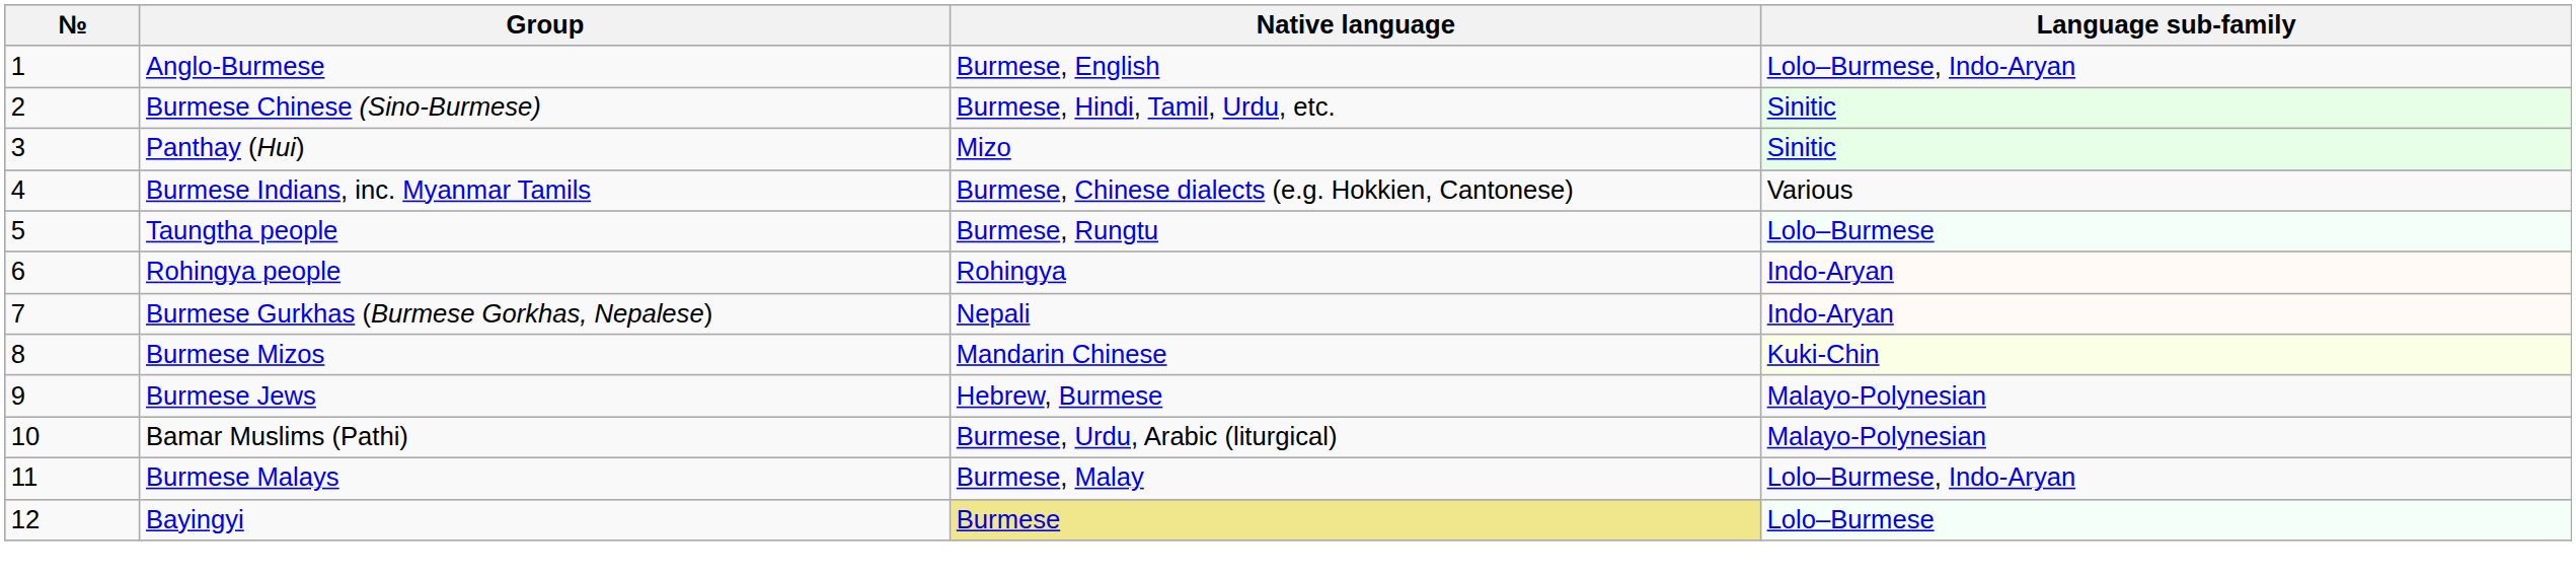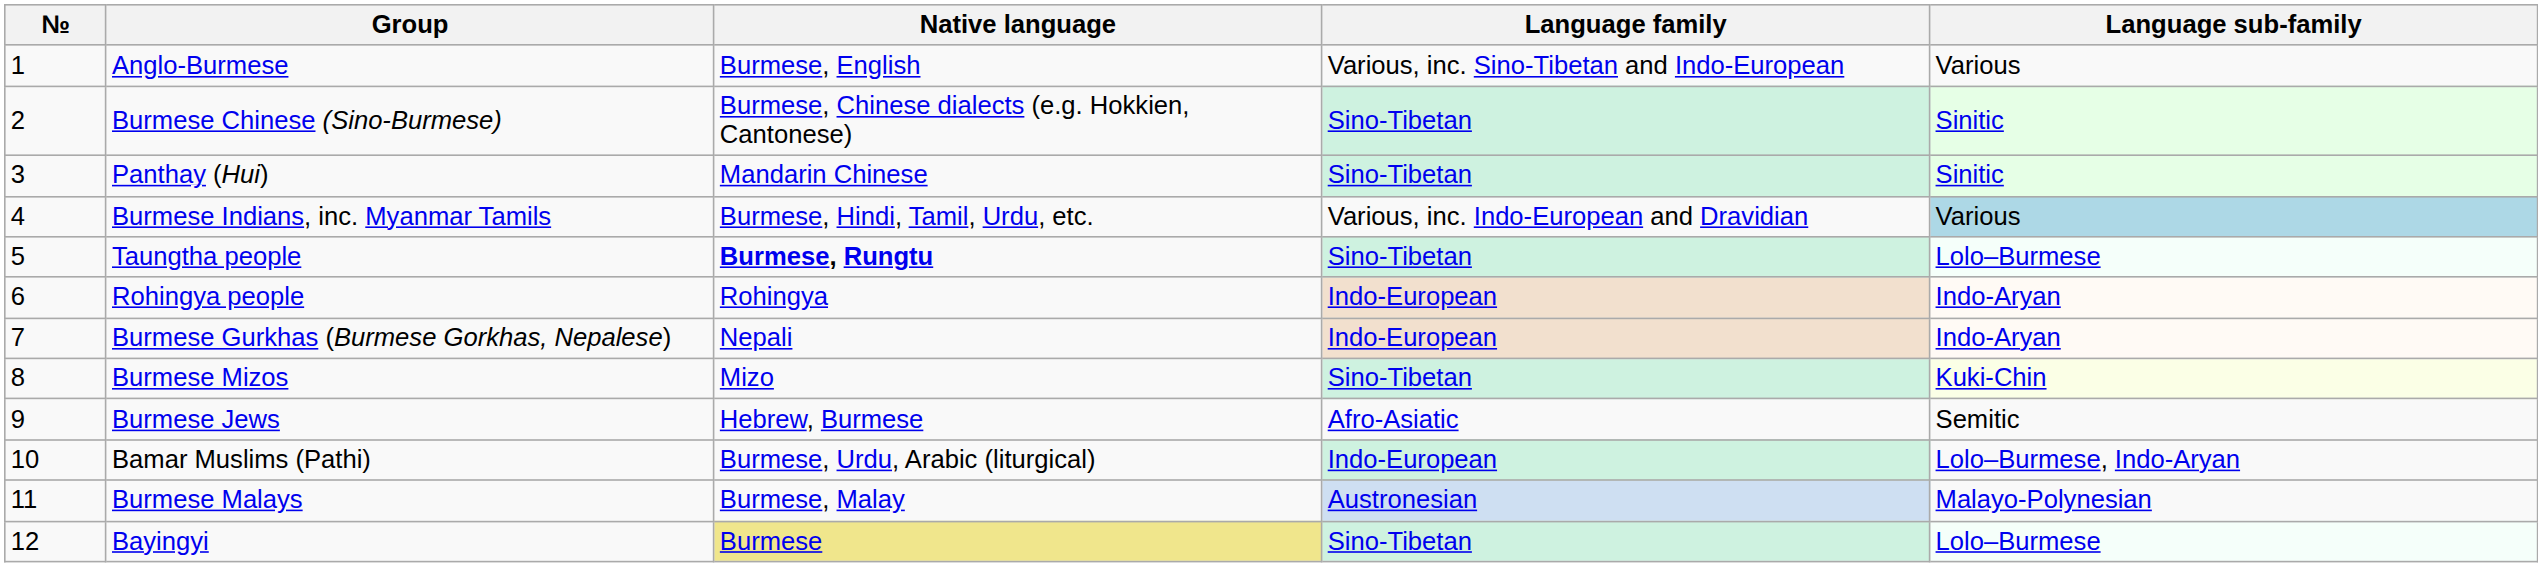+ column: Language family | Various, inc. Sino-Tibetan and Indo-European | Sino-Tibetan | Sino-Tibetan | Various, inc. Indo-European and Dravidian | Sino-Tibetan | Indo-European | Indo-European | Sino-Tibetan | Afro-Asiatic | Indo-European | Austronesian | Sino-Tibetan
Anglo-Burmese | Language sub-family: Lolo–Burmese, Indo-Aryan -> Various
Burmese Chinese (Sino-Burmese) | Native language: Burmese, Hindi, Tamil, Urdu, etc. -> Burmese, Chinese dialects (e.g. Hokkien, Cantonese)
Panthay (Hui) | Native language: Mizo -> Mandarin Chinese
Burmese Indians, inc. Myanmar Tamils | Native language: Burmese, Chinese dialects (e.g. Hokkien, Cantonese) -> Burmese, Hindi, Tamil, Urdu, etc.
Burmese Indians, inc. Myanmar Tamils | Language sub-family: no background -> lightblue background
Taungtha people | Native language: normal -> bold
Burmese Mizos | Native language: Mandarin Chinese -> Mizo
Burmese Jews | Language sub-family: Malayo-Polynesian -> Semitic
Bamar Muslims (Pathi) | Language sub-family: Malayo-Polynesian -> Lolo–Burmese, Indo-Aryan
Burmese Malays | Language sub-family: Lolo–Burmese, Indo-Aryan -> Malayo-Polynesian
